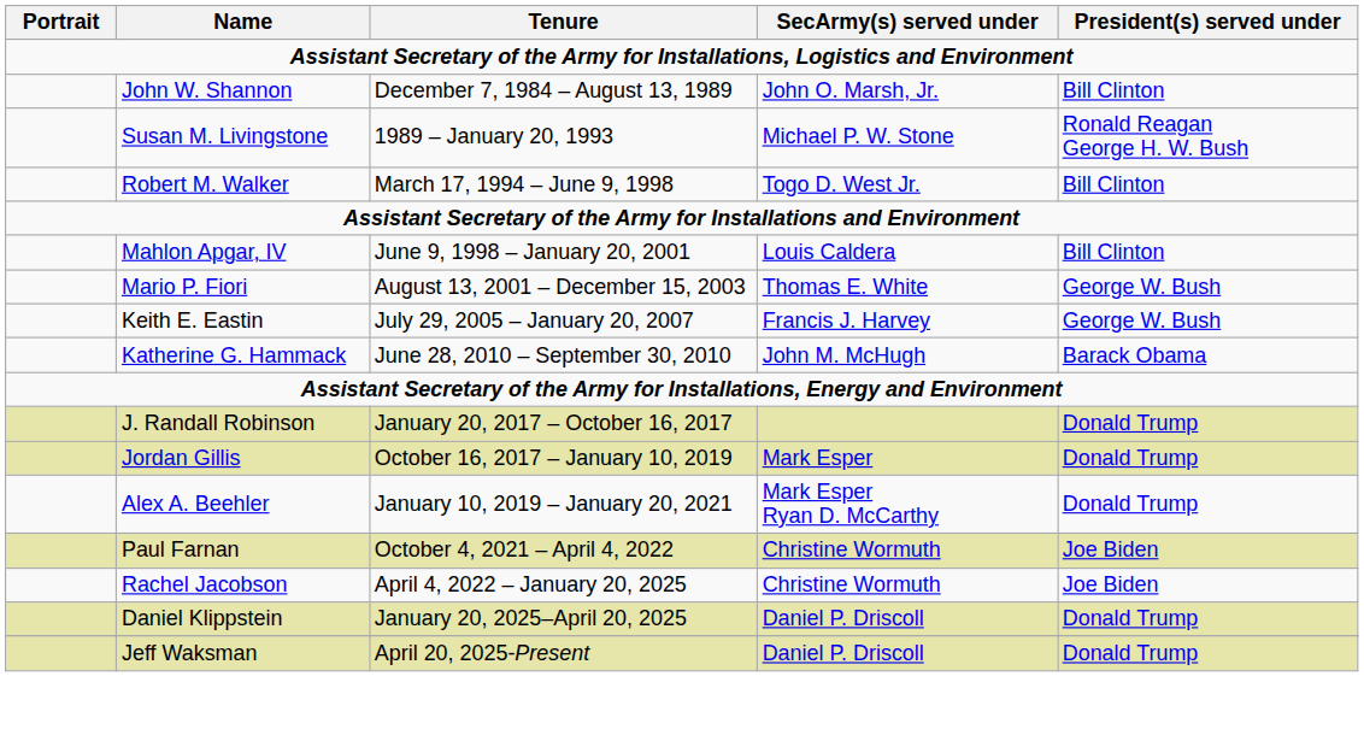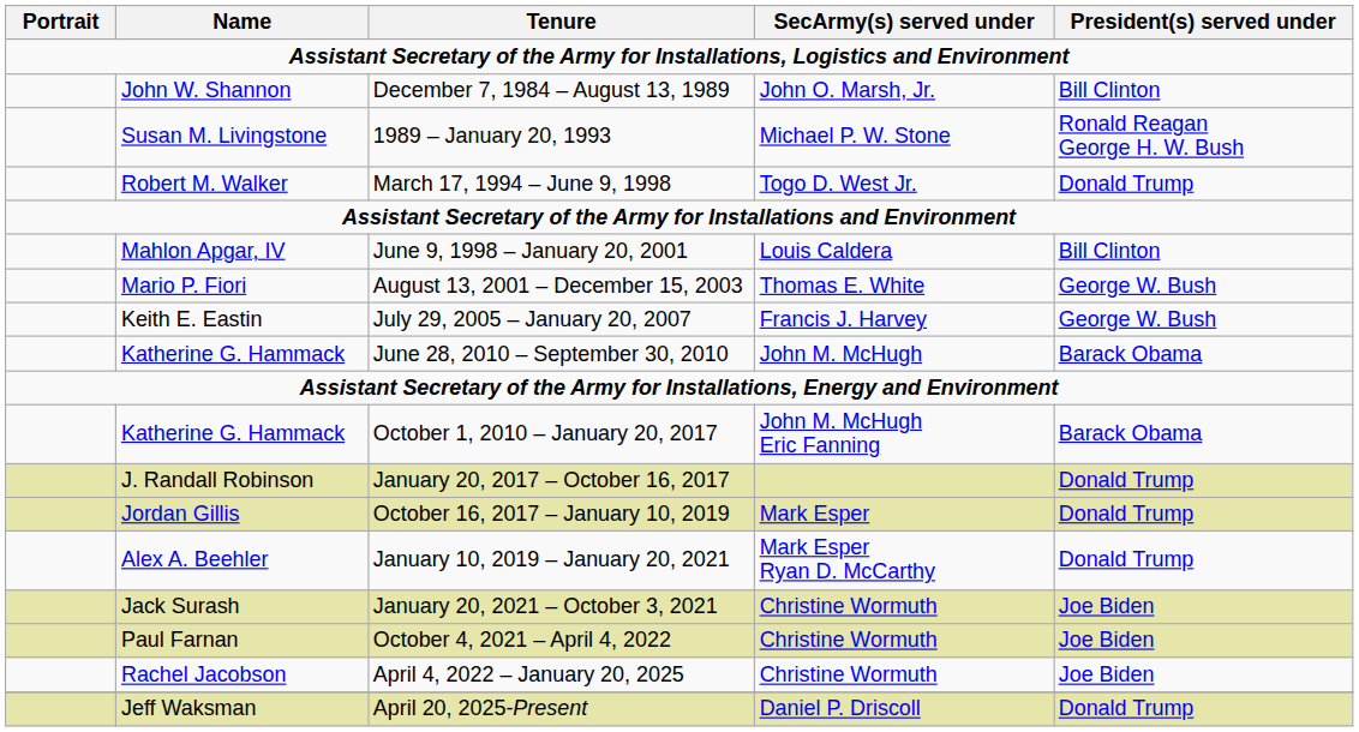March 17, 1994 – June 9, 1998 | President(s) served under: Bill Clinton -> Donald Trump
+ row: Katherine G. Hammack | October 1, 2010 – January 20, 2017 | John M. McHugh Eric Fanning | Barack Obama
+ row: Jack Surash | January 20, 2021 – October 3, 2021 | Christine Wormuth | Joe Biden
- row: Daniel Klippstein | January 20, 2025–April 20, 2025 | Daniel P. Driscoll | Donald Trump
